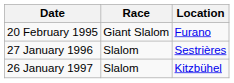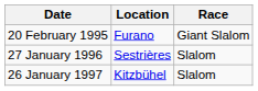columns swapped: Location <-> Race
